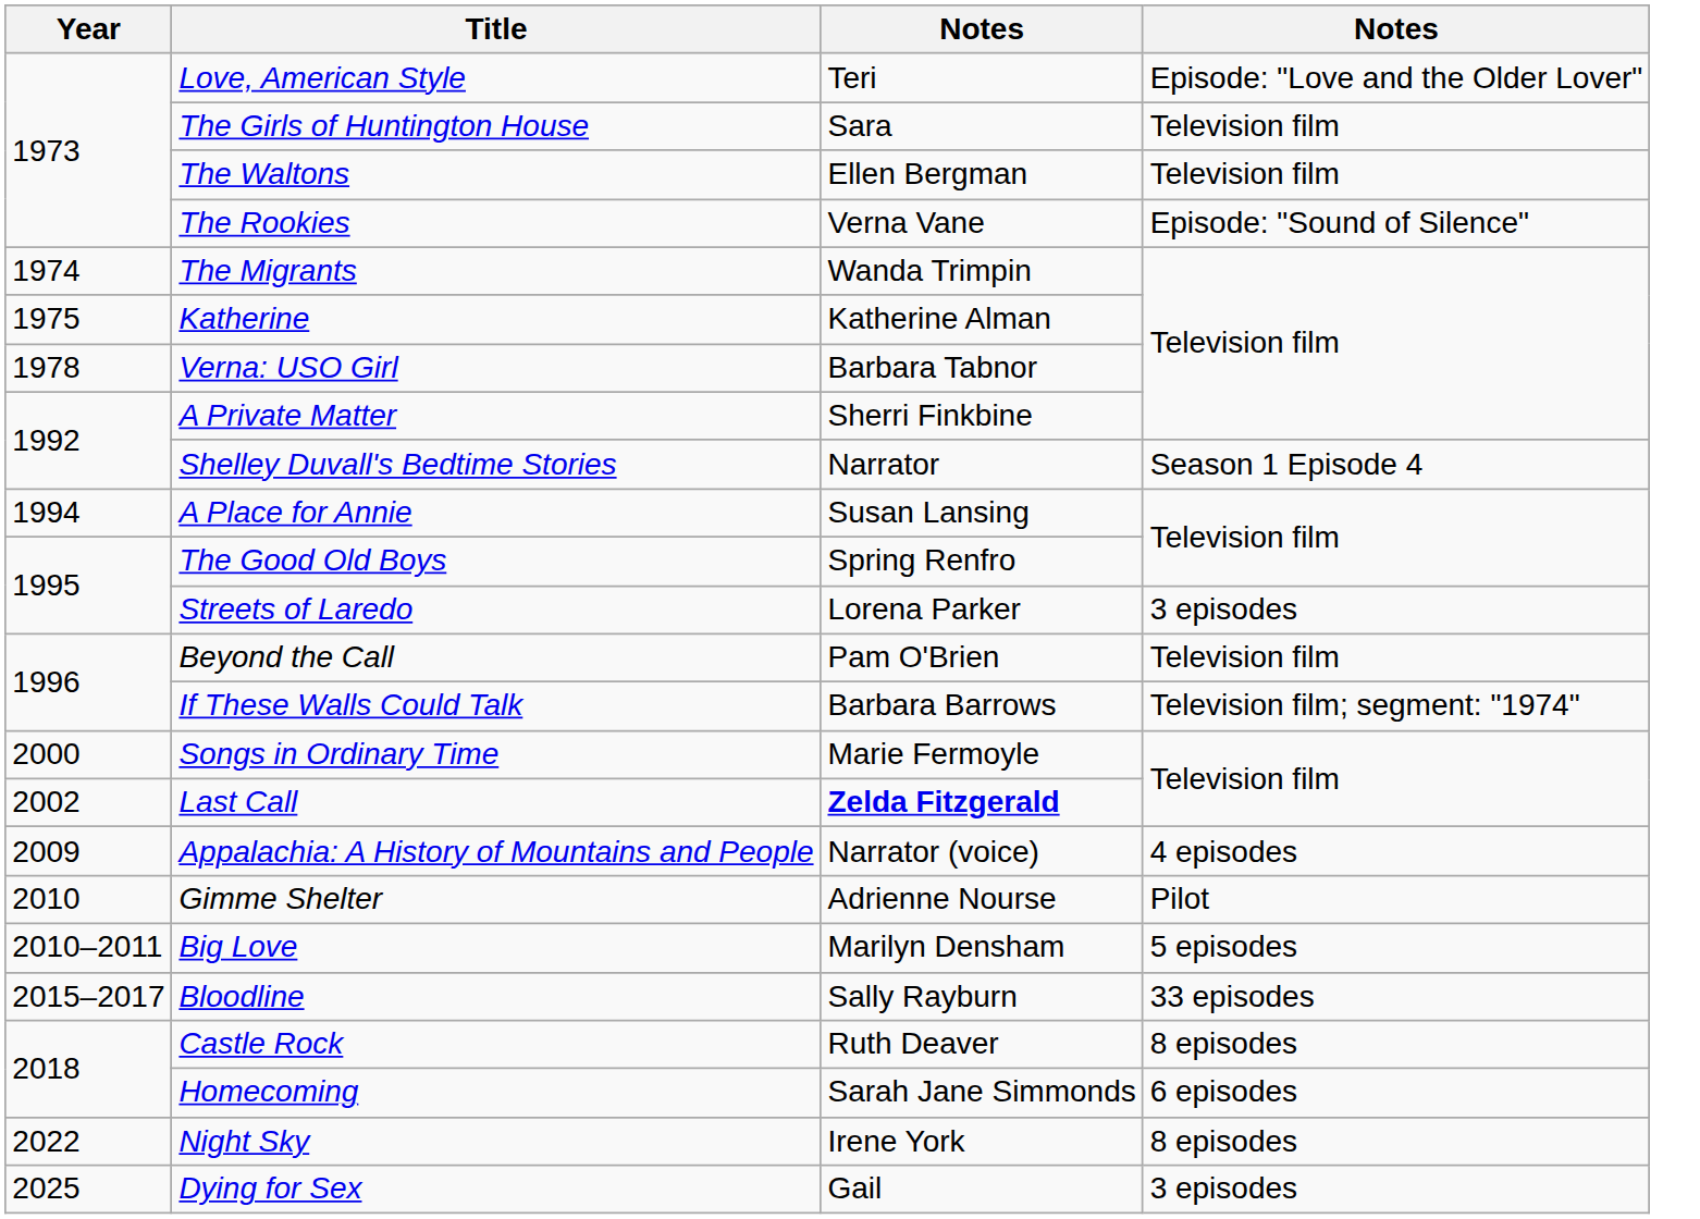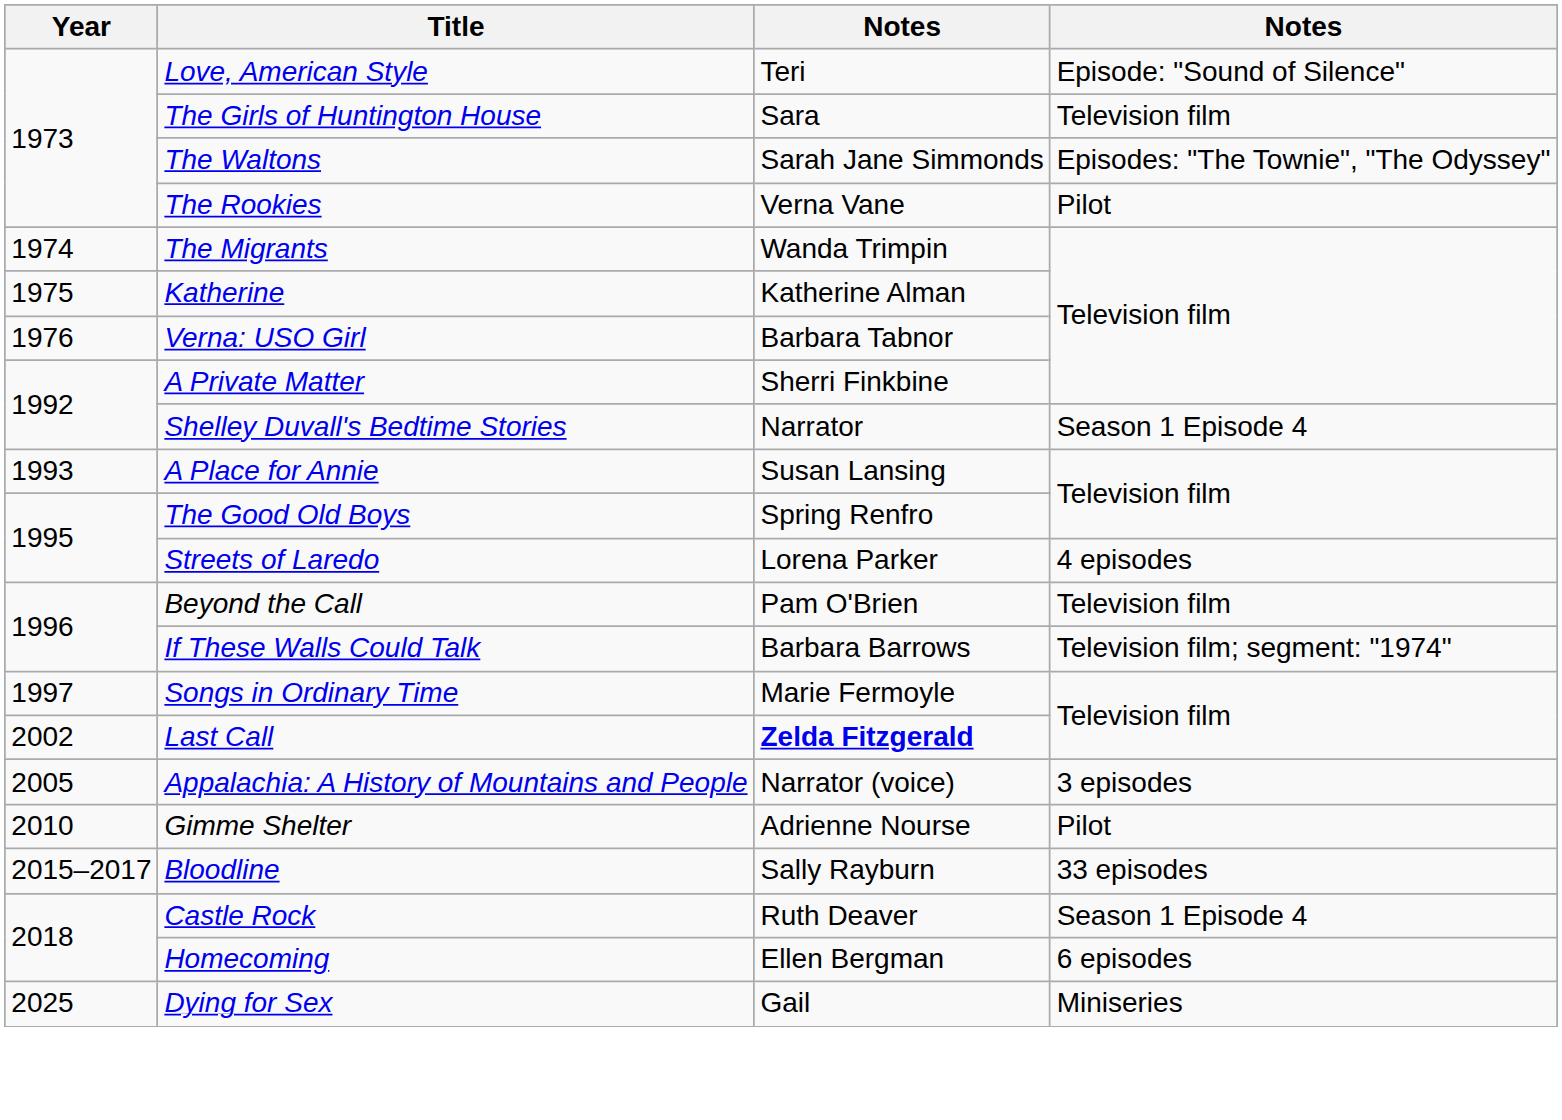Love, American Style | column 4: Episode: "Love and the Older Lover" -> Episode: "Sound of Silence"
The Waltons | column 3: Ellen Bergman -> Sarah Jane Simmonds
The Waltons | column 4: Television film -> Episodes: "The Townie", "The Odyssey"
The Rookies | column 4: Episode: "Sound of Silence" -> Pilot
Verna: USO Girl | Year: 1978 -> 1976
A Place for Annie | Year: 1994 -> 1993
Streets of Laredo | column 4: 3 episodes -> 4 episodes
Songs in Ordinary Time | Year: 2000 -> 1997
Appalachia: A History of Mountains and People | Year: 2009 -> 2005
Appalachia: A History of Mountains and People | column 4: 4 episodes -> 3 episodes
- row: 2010–2011 | Big Love | Marilyn Densham | 5 episodes
Castle Rock | column 4: 8 episodes -> Season 1 Episode 4
Homecoming | column 3: Sarah Jane Simmonds -> Ellen Bergman
- row: 2022 | Night Sky | Irene York | 8 episodes
Dying for Sex | column 4: 3 episodes -> Miniseries
